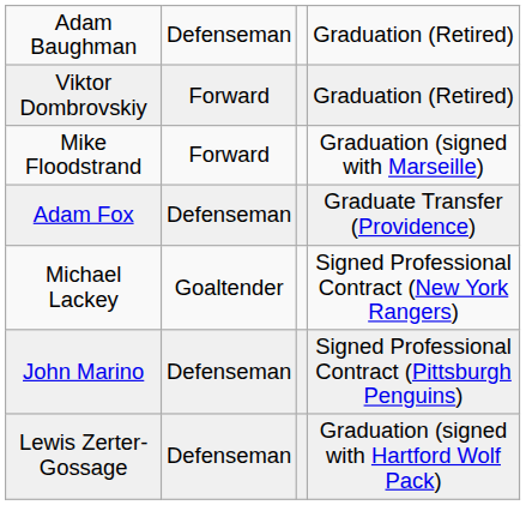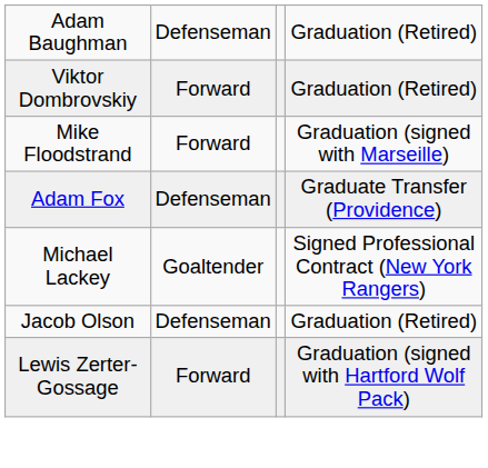- row: John Marino | Defenseman | Signed Professional Contract (Pittsburgh Penguins)
+ row: Jacob Olson | Defenseman | Graduation (Retired)
Lewis Zerter-Gossage | column 2: Defenseman -> Forward
